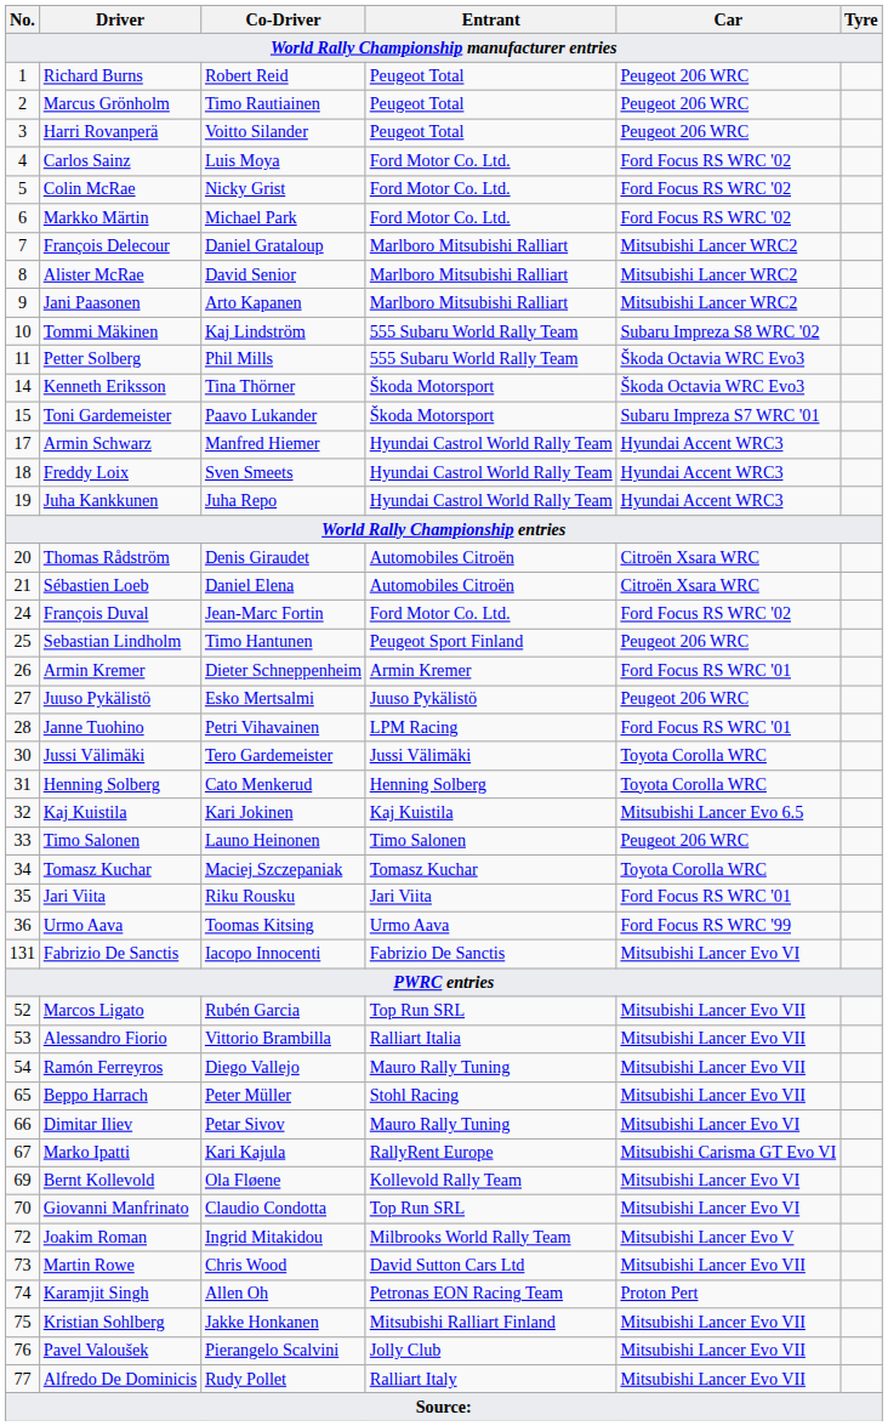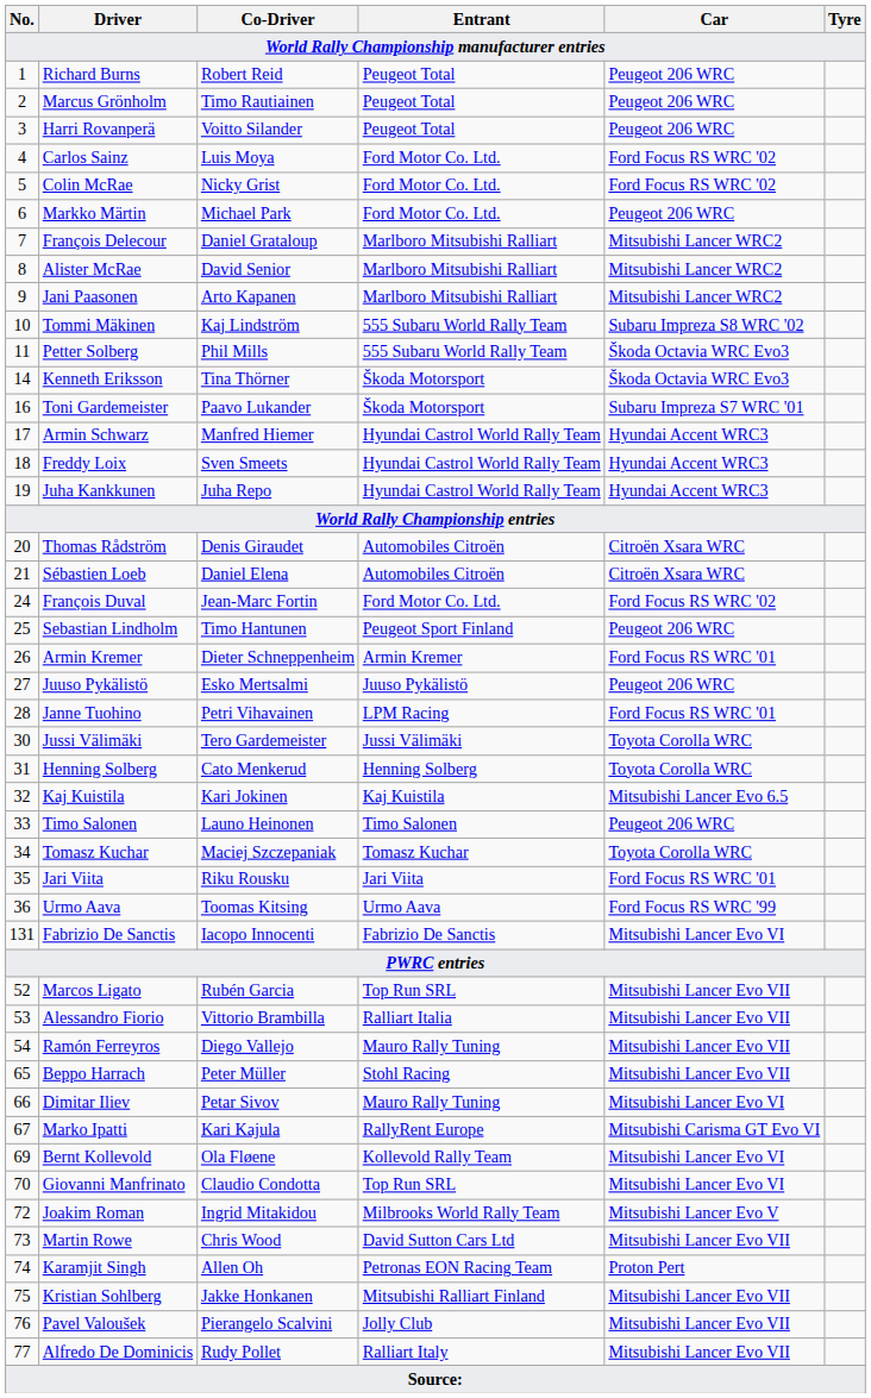Markko Märtin | Car: Ford Focus RS WRC '02 -> Peugeot 206 WRC
Toni Gardemeister | No.: 15 -> 16
